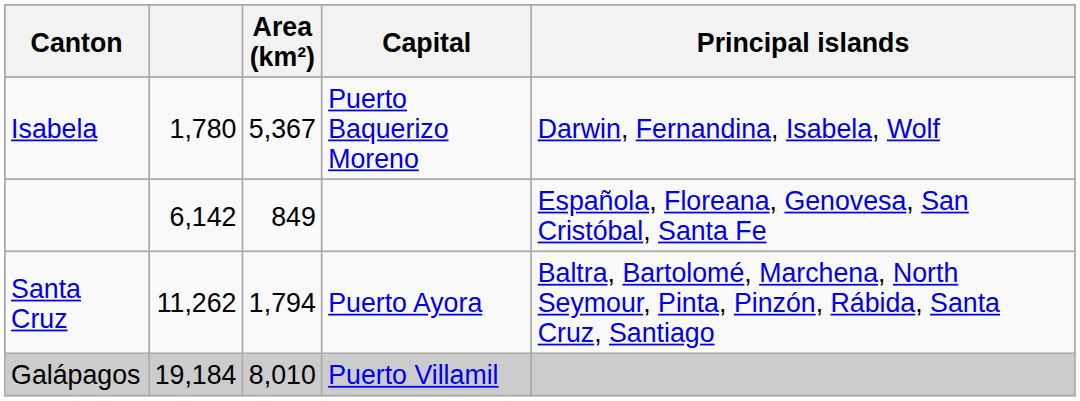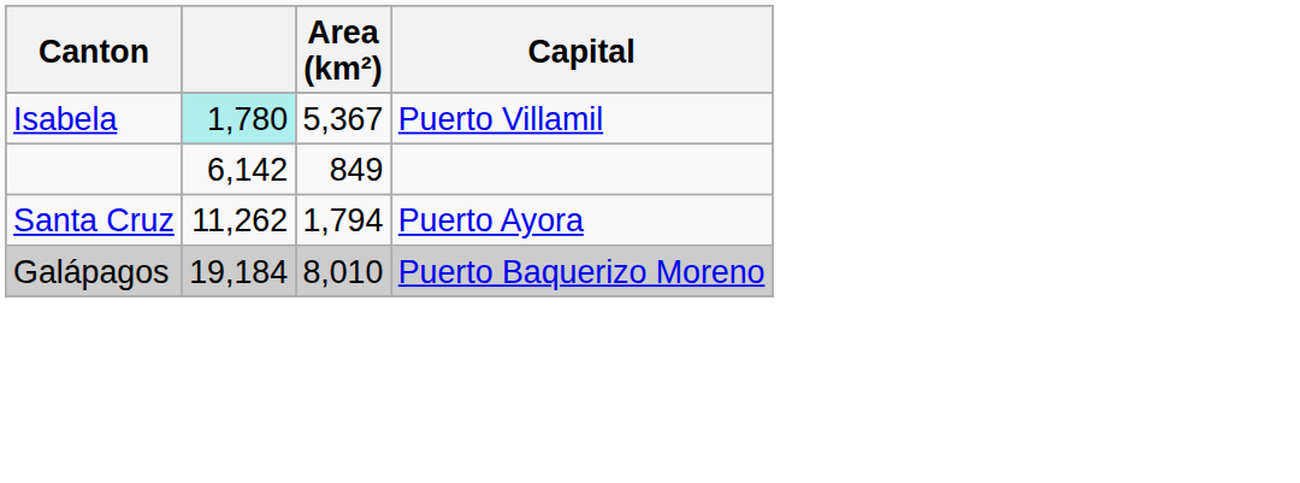- column: Principal islands | Darwin, Fernandina, Isabela, Wolf | Española, Floreana, Genovesa, San Cristóbal, Santa Fe | Baltra, Bartolomé, Marchena, North Seymour, Pinta, Pinzón, Rábida, Santa Cruz, Santiago
Isabela | column 2: no background -> paleturquoise background
Isabela | Capital: Puerto Baquerizo Moreno -> Puerto Villamil
Galápagos | Capital: Puerto Villamil -> Puerto Baquerizo Moreno
